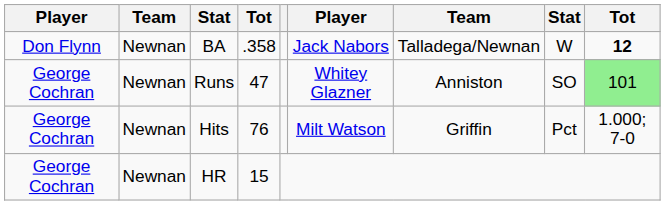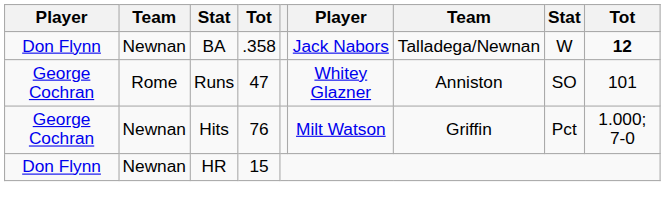Runs | column 2: Newnan -> Rome
Runs | column 9: lightgreen background -> no background
HR | column 1: George Cochran -> Don Flynn
